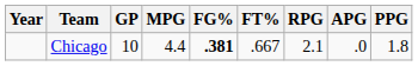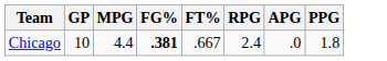- column: Year
Chicago | RPG: 2.1 -> 2.4
